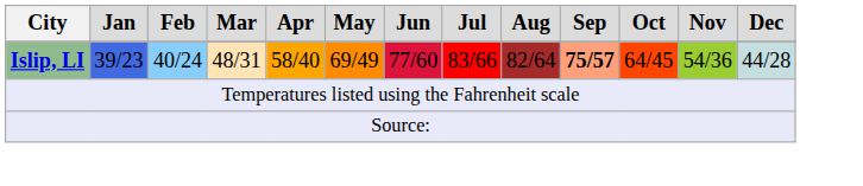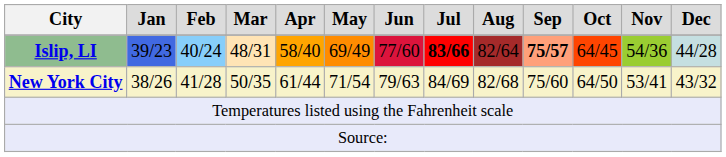Islip, LI | Jul: normal -> bold
+ row: New York City | 38/26 | 41/28 | 50/35 | 61/44 | 71/54 | 79/63 | 84/69 | 82/68 | 75/60 | 64/50 | 53/41 | 43/32
